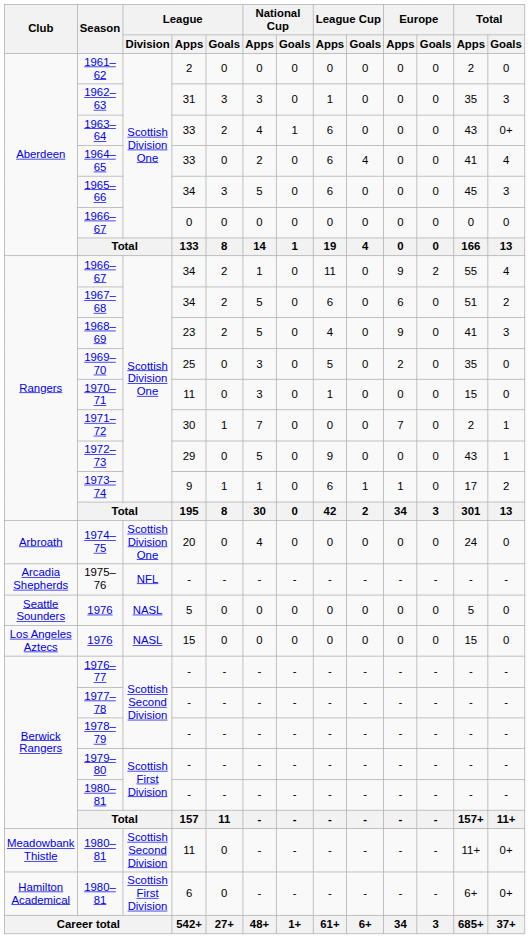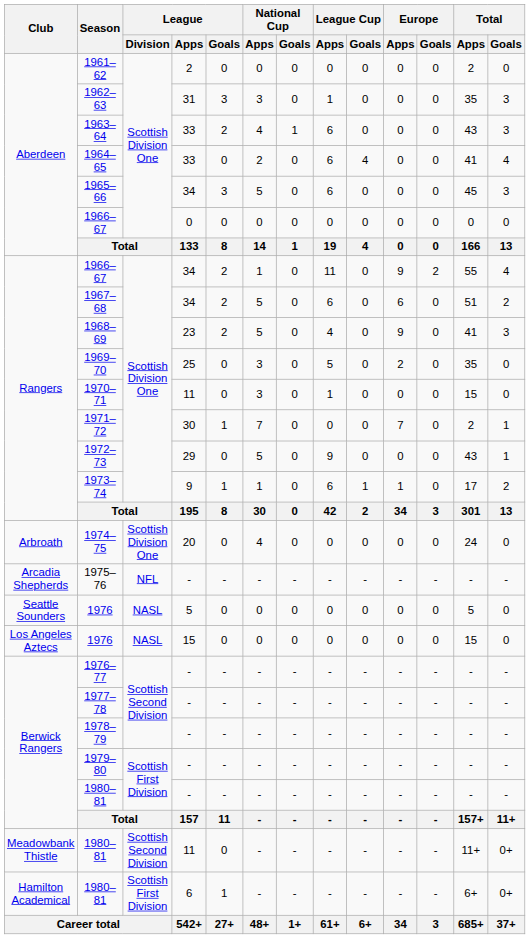1963–64 | Total / Goals: 0+ -> 3
1980–81 / 6 | League / Goals: 0 -> 1
